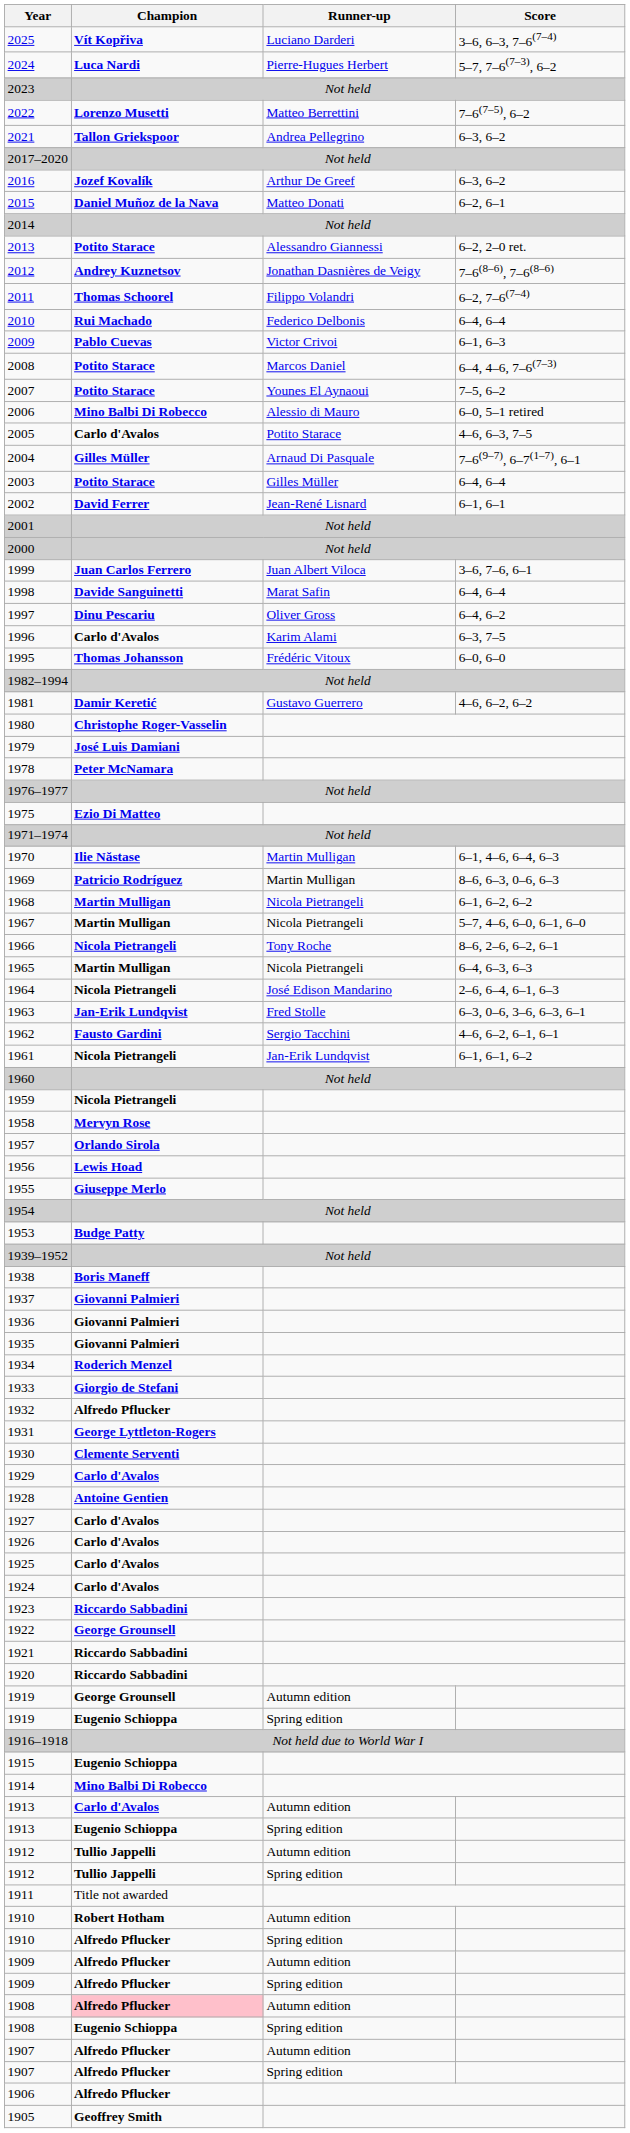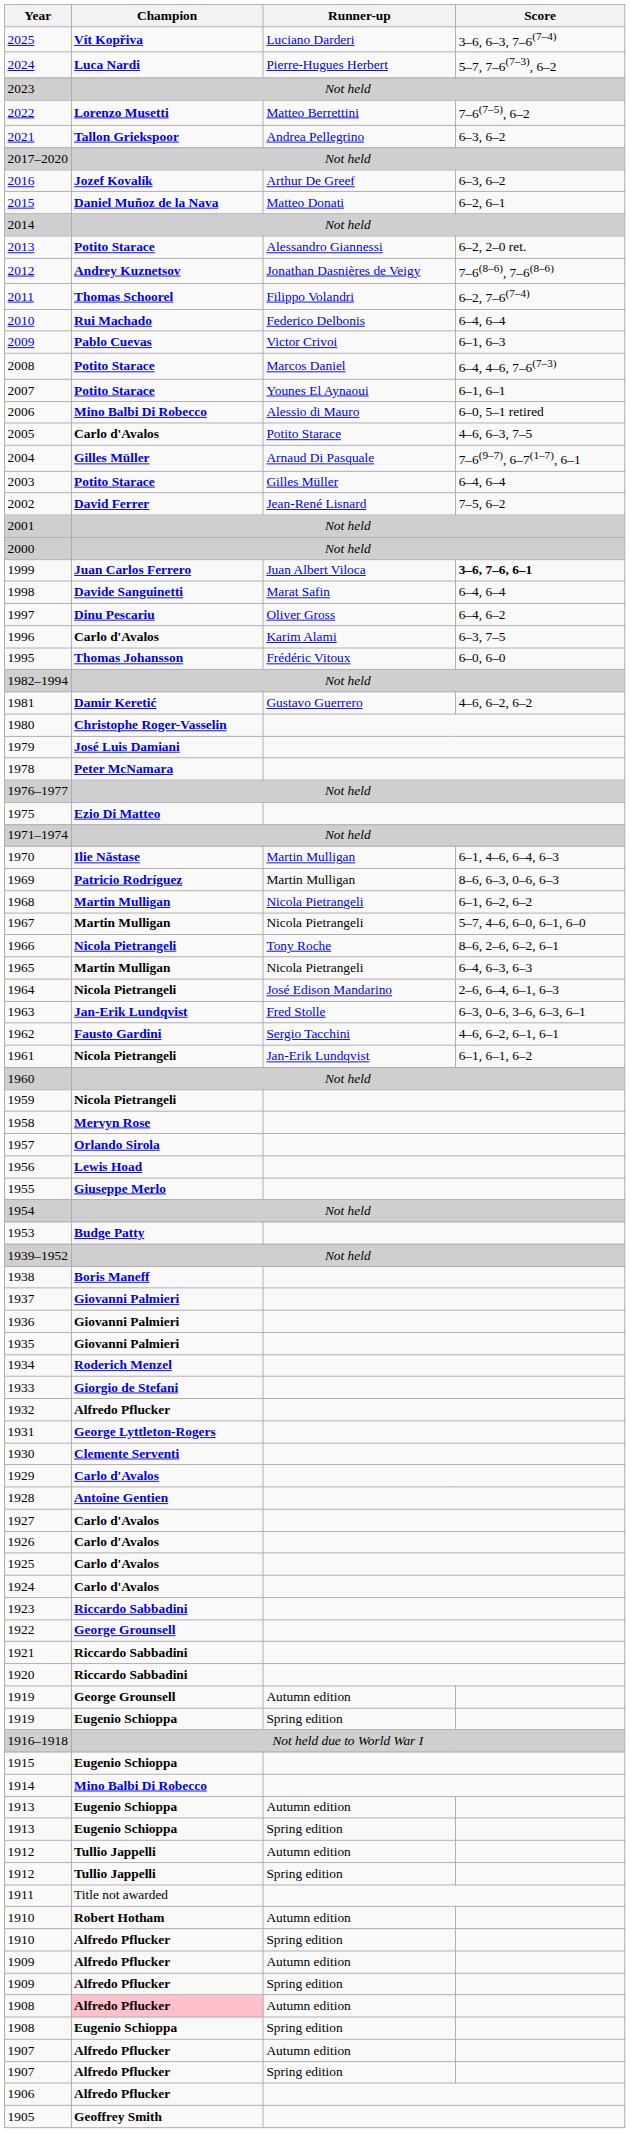2007 | Score: 7–5, 6–2 -> 6–1, 6–1
2002 | Score: 6–1, 6–1 -> 7–5, 6–2
1999 | Score: normal -> bold
1913 / Autumn edition | Champion: Carlo d'Avalos -> Eugenio Schioppa
